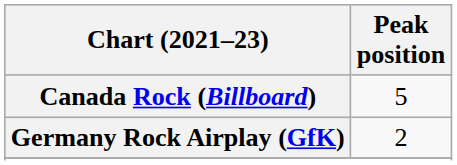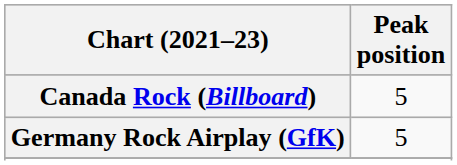Germany Rock Airplay (GfK) | Peak position: 2 -> 5
